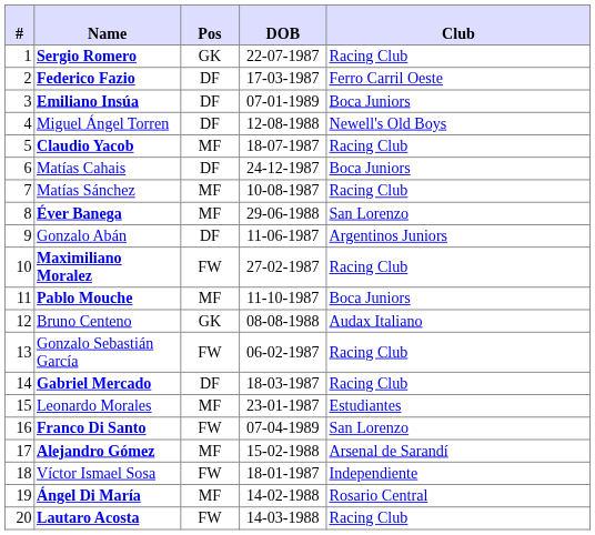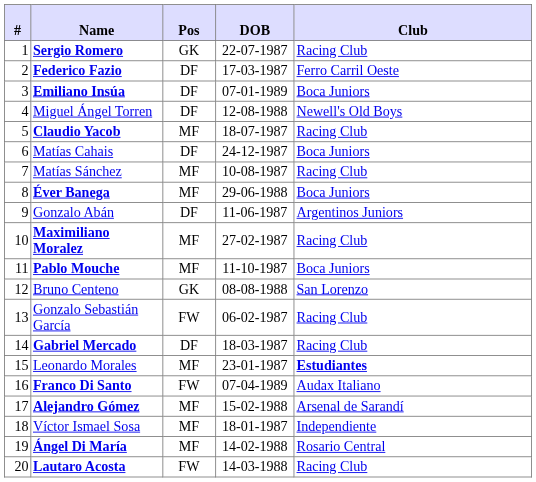Éver Banega | Club: San Lorenzo -> Boca Juniors
Maximiliano Moralez | Pos: FW -> MF
Bruno Centeno | Club: Audax Italiano -> San Lorenzo
Leonardo Morales | Club: normal -> bold
Franco Di Santo | Club: San Lorenzo -> Audax Italiano
Víctor Ismael Sosa | Pos: FW -> MF
